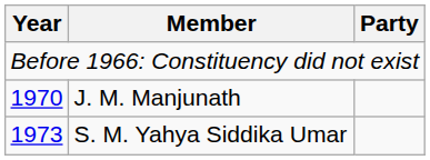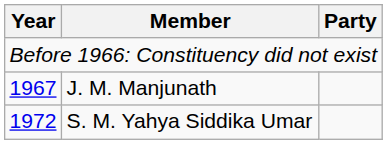J. M. Manjunath | Year: 1970 -> 1967
S. M. Yahya Siddika Umar | Year: 1973 -> 1972
